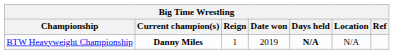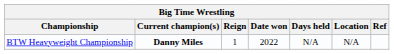BTW Heavyweight Championship | Date won: 2019 -> 2022
BTW Heavyweight Championship | Days held: bold -> normal
